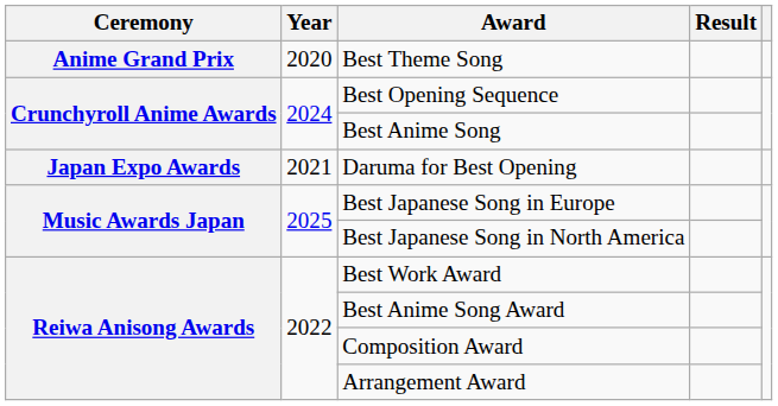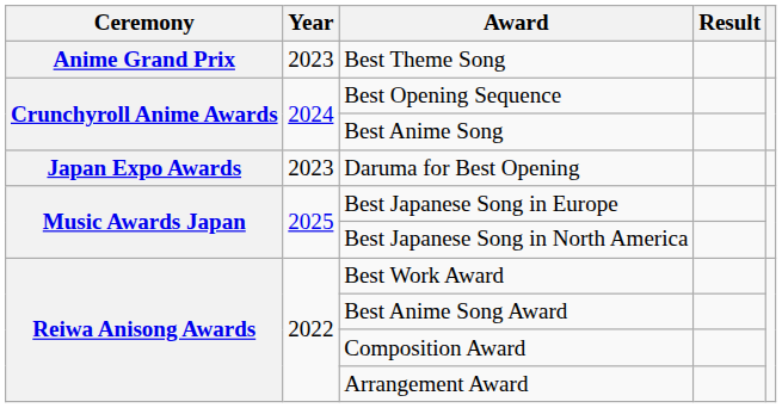Best Theme Song | Year: 2020 -> 2023
Daruma for Best Opening | Year: 2021 -> 2023
